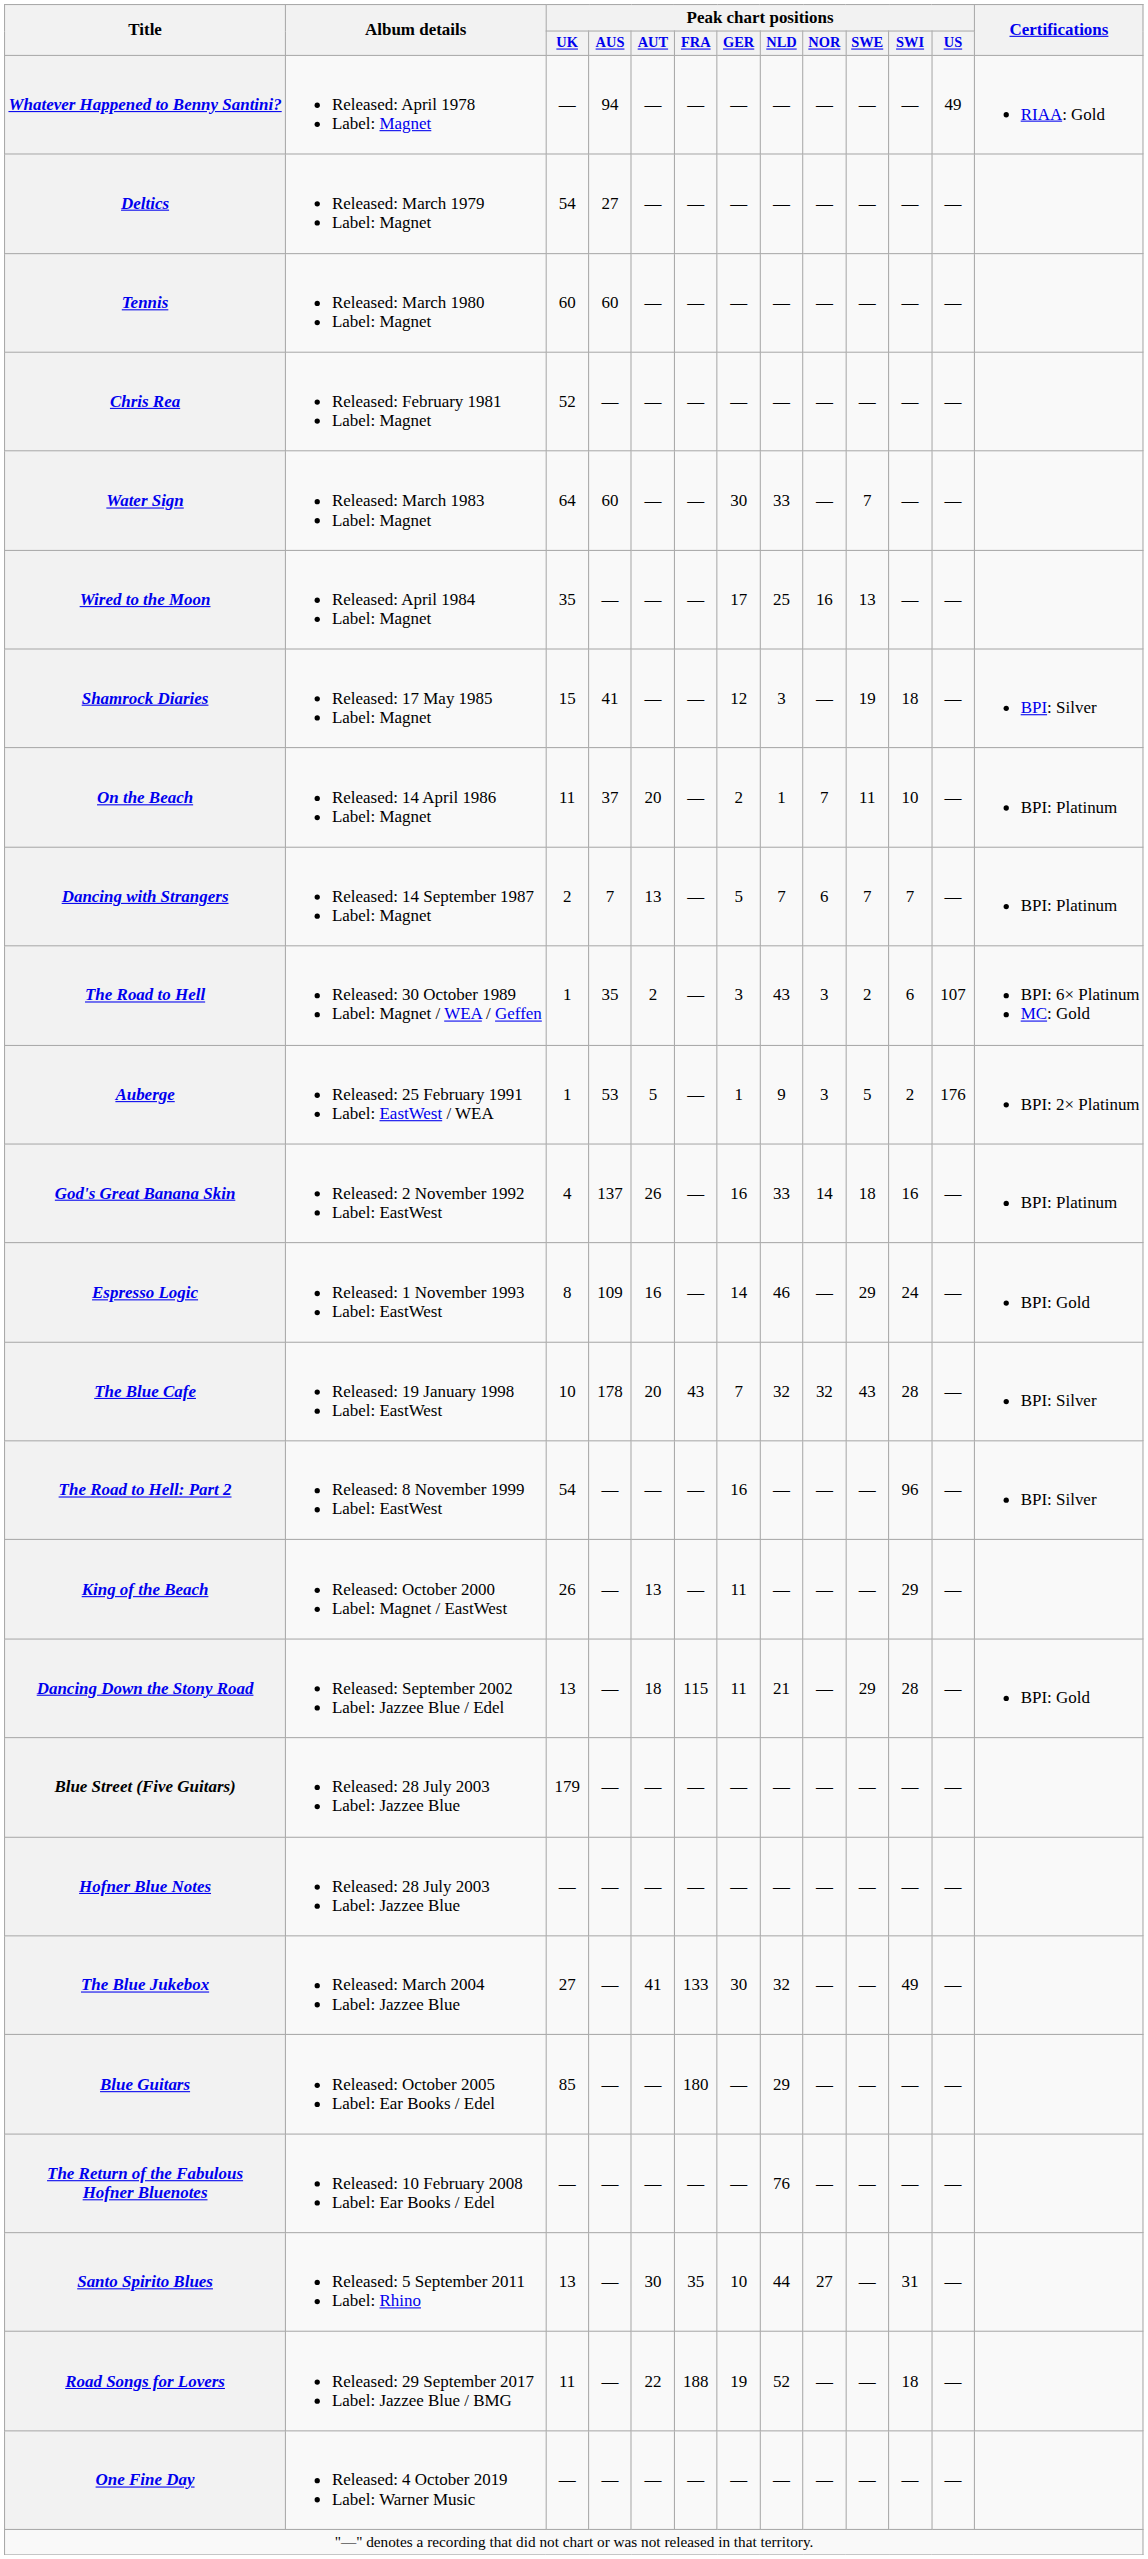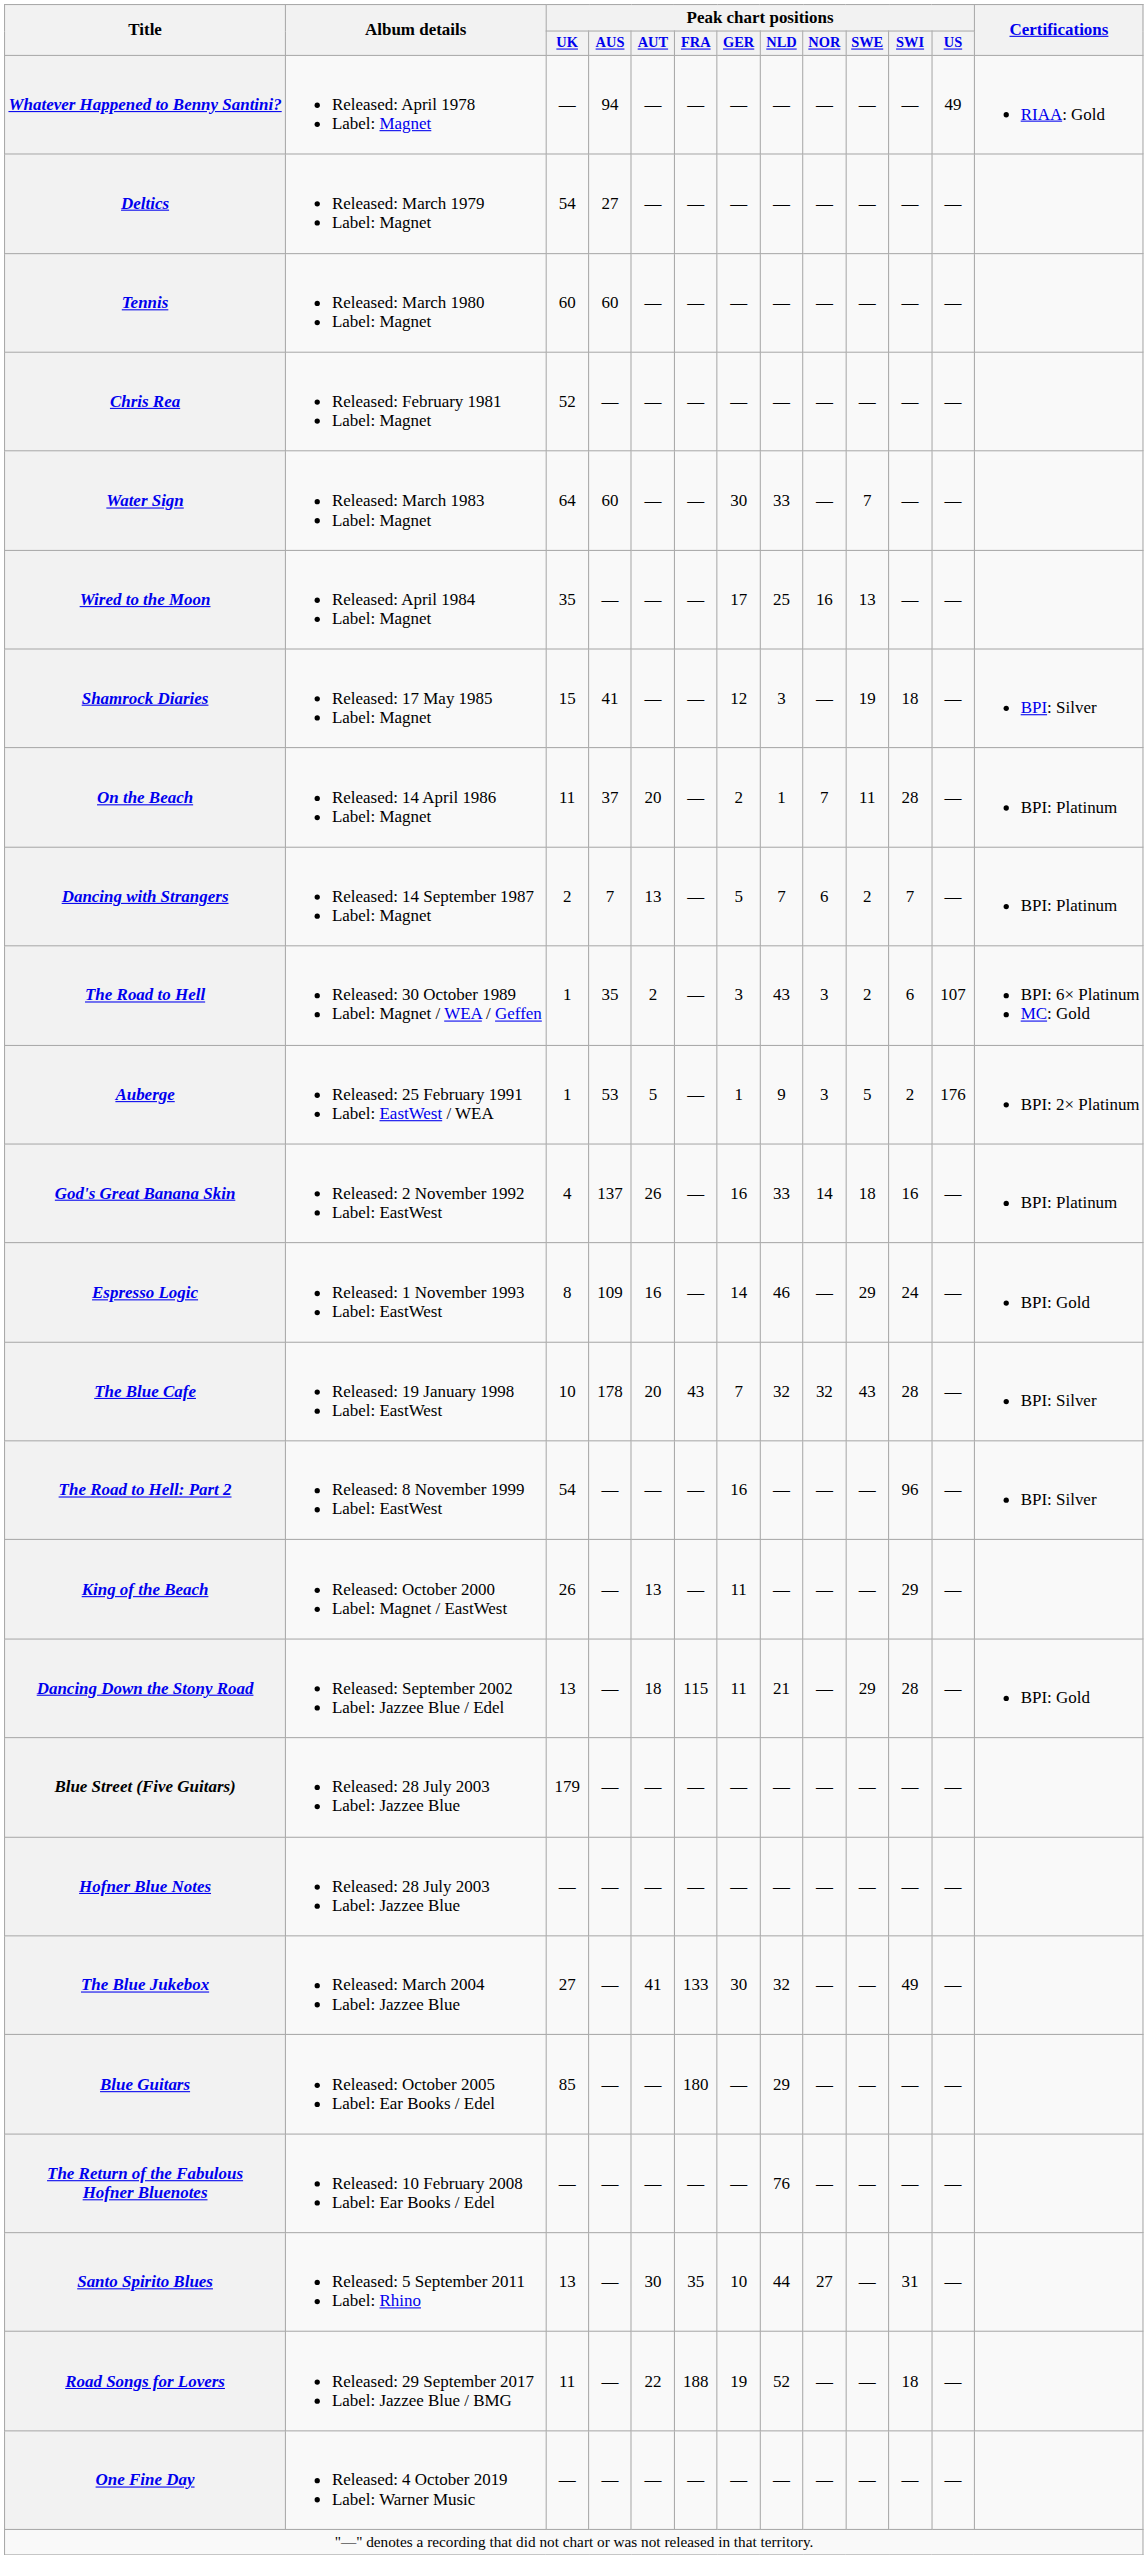On the Beach | Peak chart positions / SWI: 10 -> 28
Dancing with Strangers | Peak chart positions / SWE: 7 -> 2
